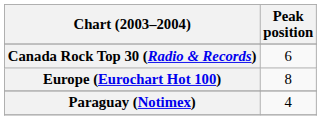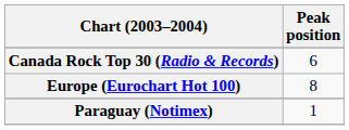Paraguay (Notimex) | Peak position: 4 -> 1
